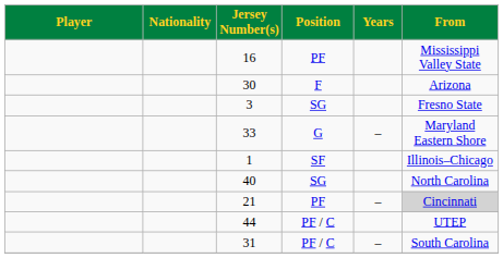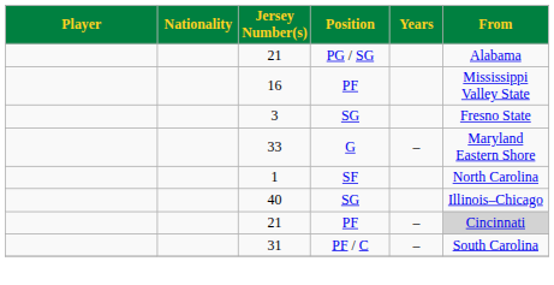+ row: 21 | PG / SG | Alabama
- row: 30 | F | Arizona
1 | From: Illinois–Chicago -> North Carolina
40 | From: North Carolina -> Illinois–Chicago
- row: 44 | PF / C | UTEP
